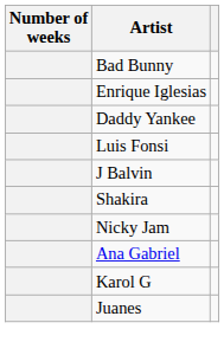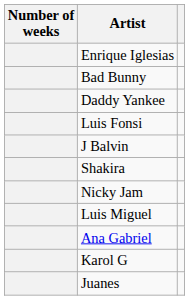rows swapped: Enrique Iglesias <-> Bad Bunny
+ row: Luis Miguel
